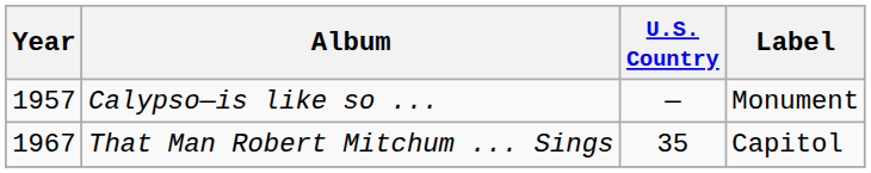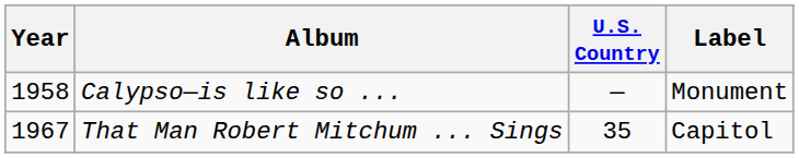Calypso—is like so ... | Year: 1957 -> 1958
